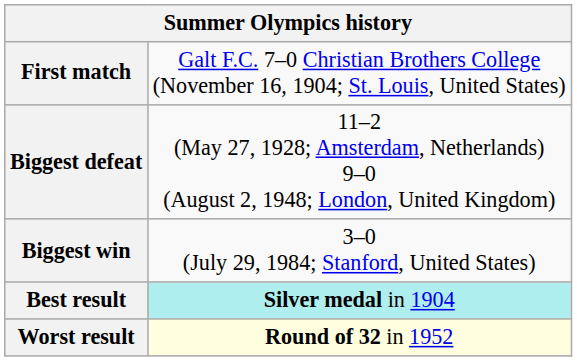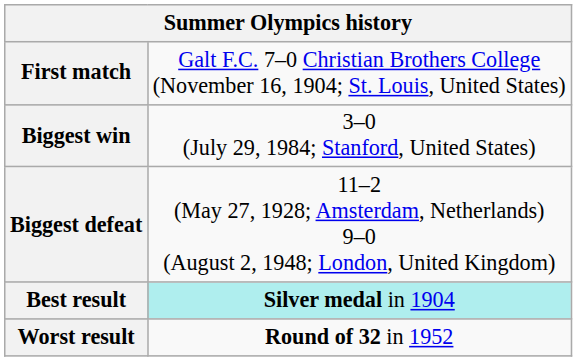rows swapped: Biggest win <-> Biggest defeat
Worst result | column 2: lightyellow background -> no background
